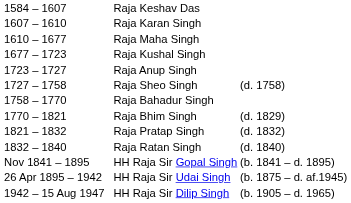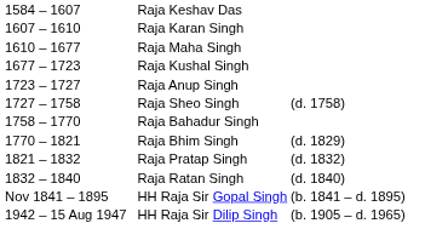- row: 26 Apr 1895 – 1942 | HH Raja Sir Udai Singh | (b. 1875 – d. af.1945)
